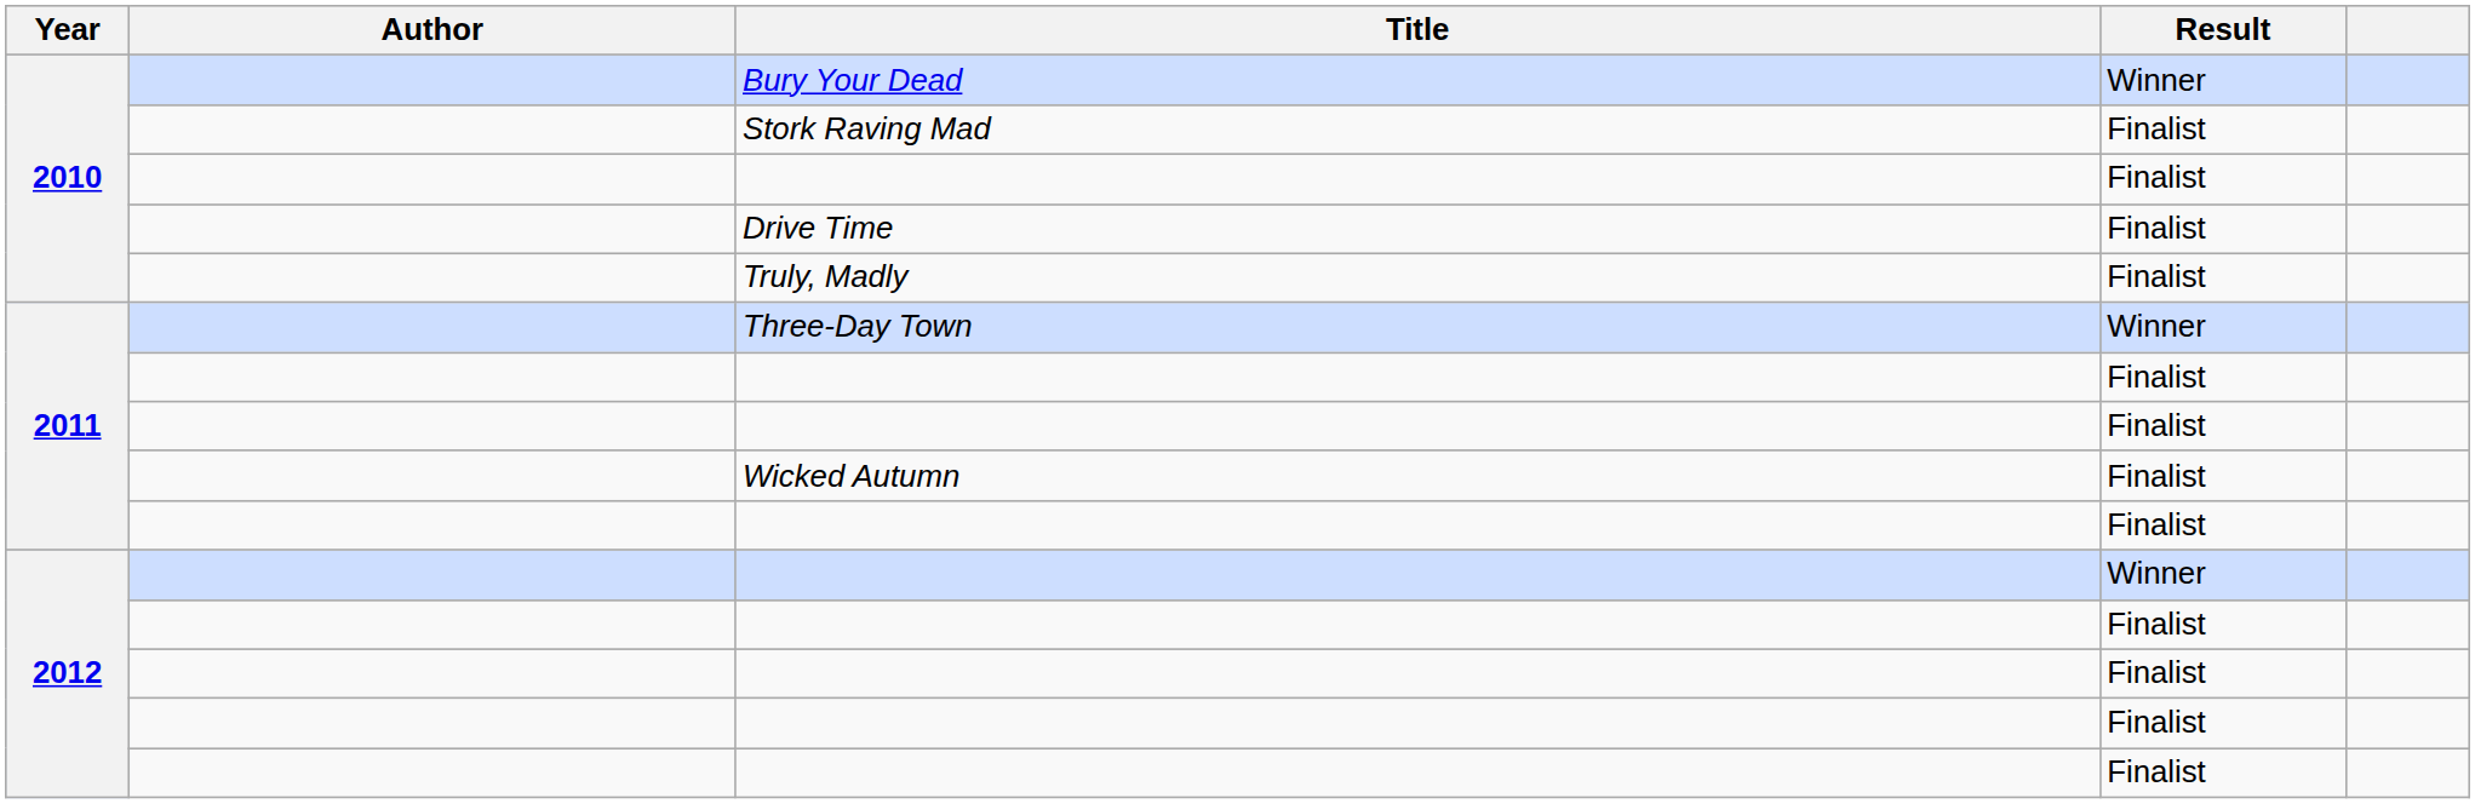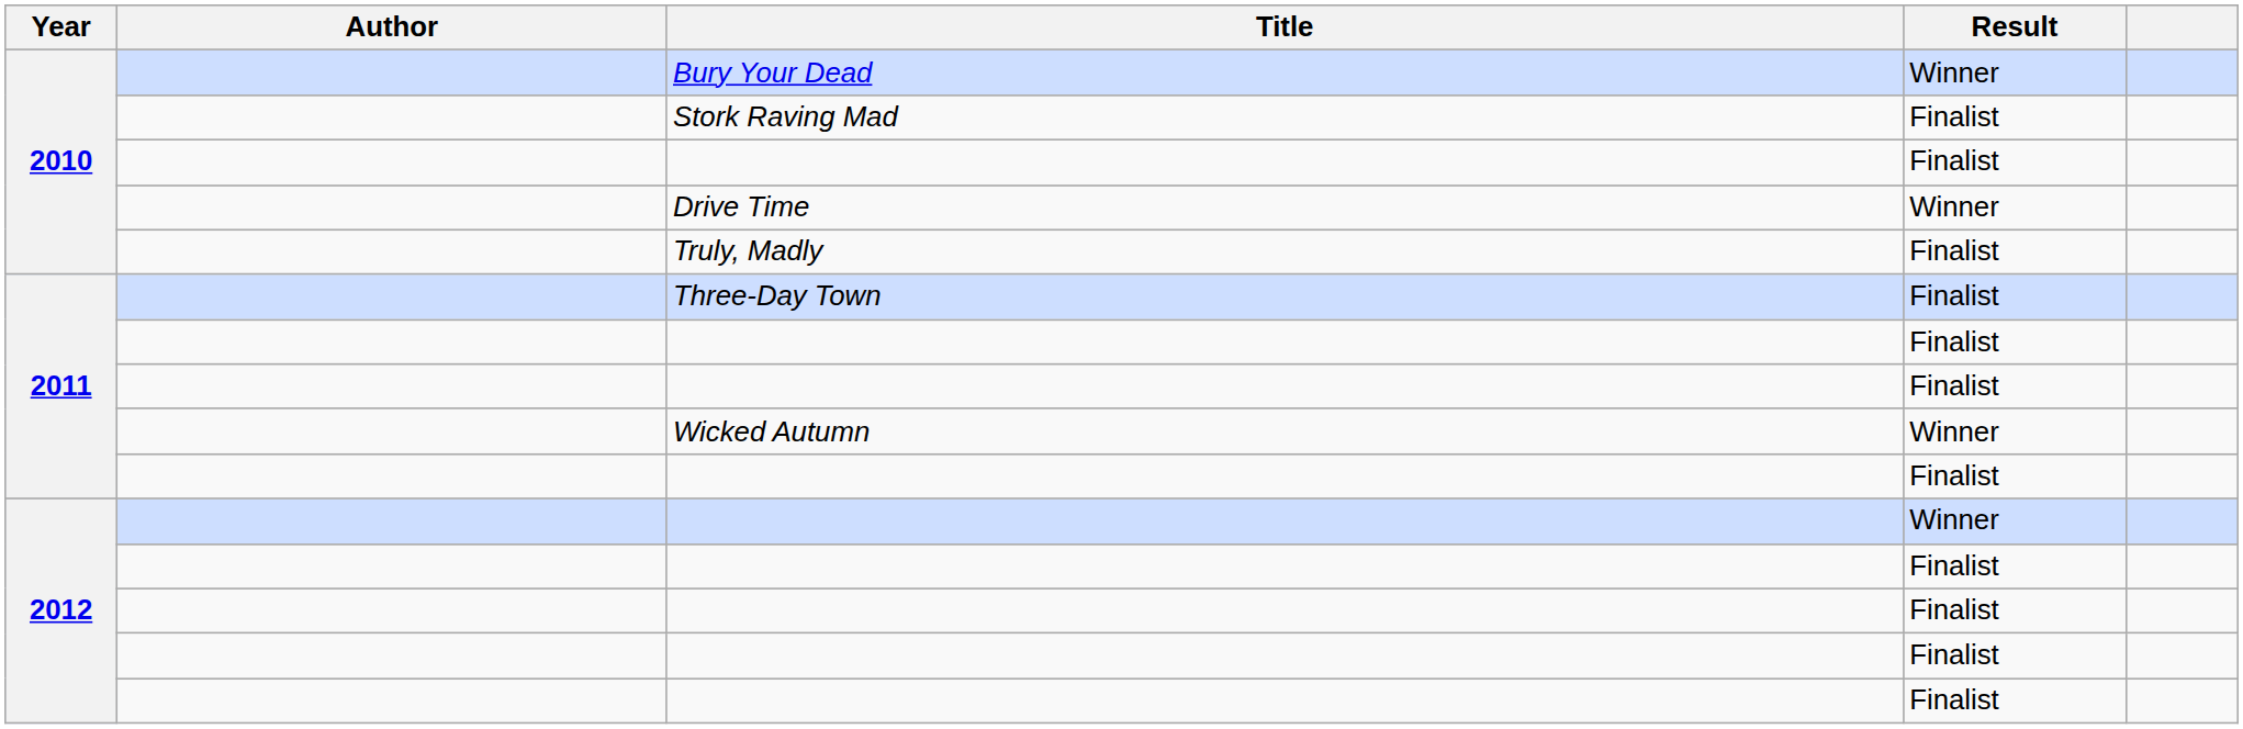Drive Time | Result: Finalist -> Winner
Three-Day Town | Result: Winner -> Finalist
Wicked Autumn | Result: Finalist -> Winner
